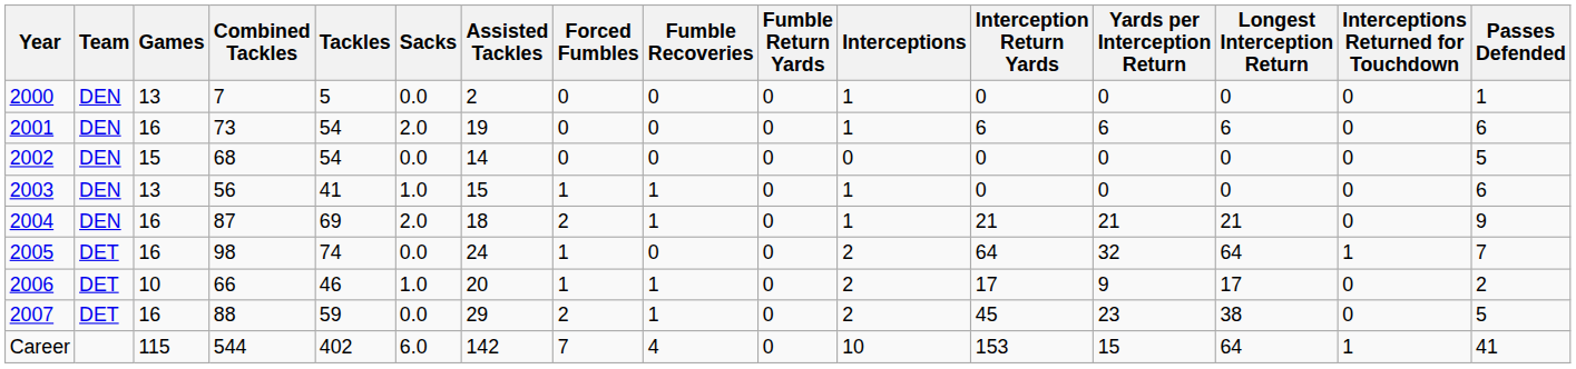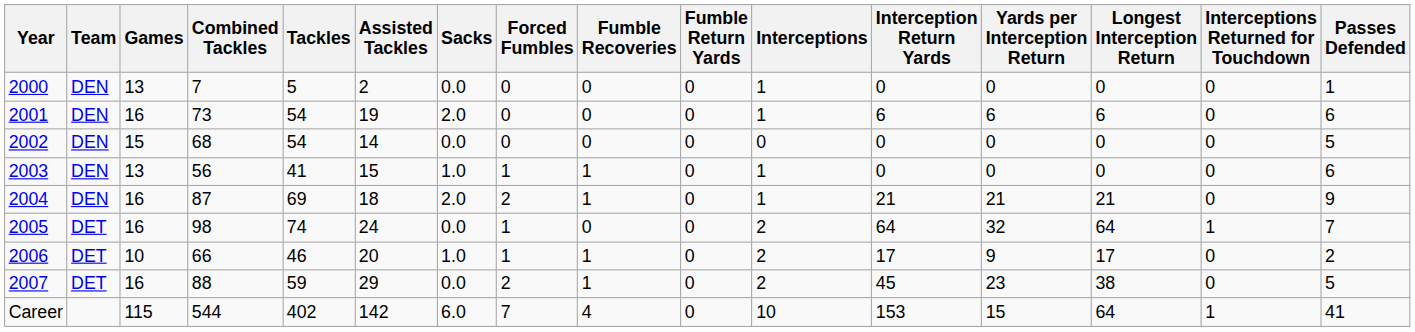columns swapped: Assisted Tackles <-> Sacks
